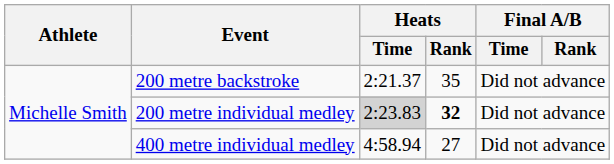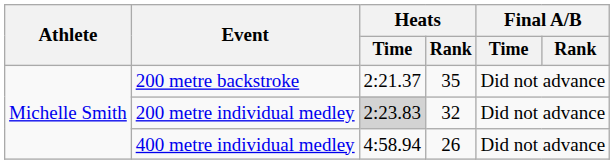200 metre individual medley | Heats / Rank: bold -> normal
400 metre individual medley | Heats / Rank: 27 -> 26
